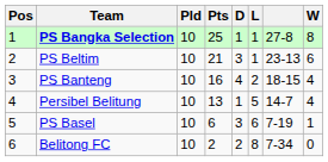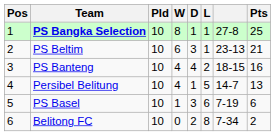columns swapped: W <-> Pts
